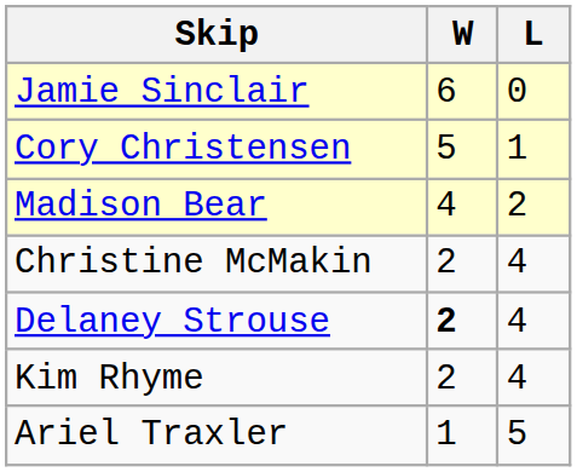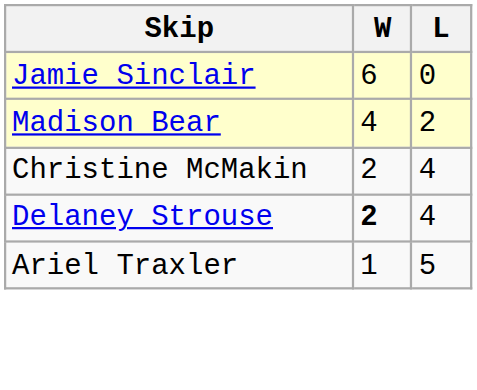- row: Cory Christensen | 5 | 1
- row: Kim Rhyme | 2 | 4
